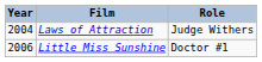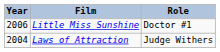rows swapped: Laws of Attraction <-> Little Miss Sunshine
